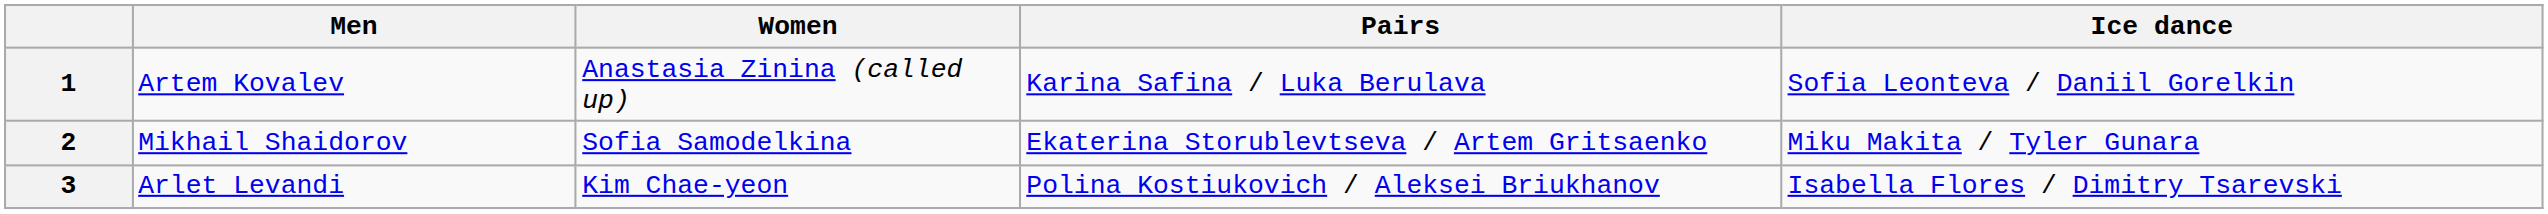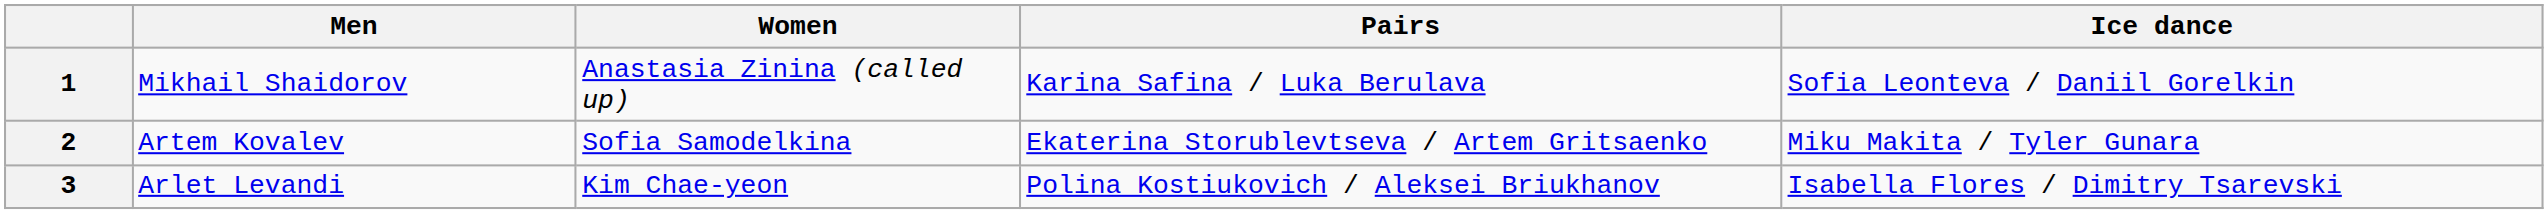1 | Men: Artem Kovalev -> Mikhail Shaidorov
2 | Men: Mikhail Shaidorov -> Artem Kovalev
